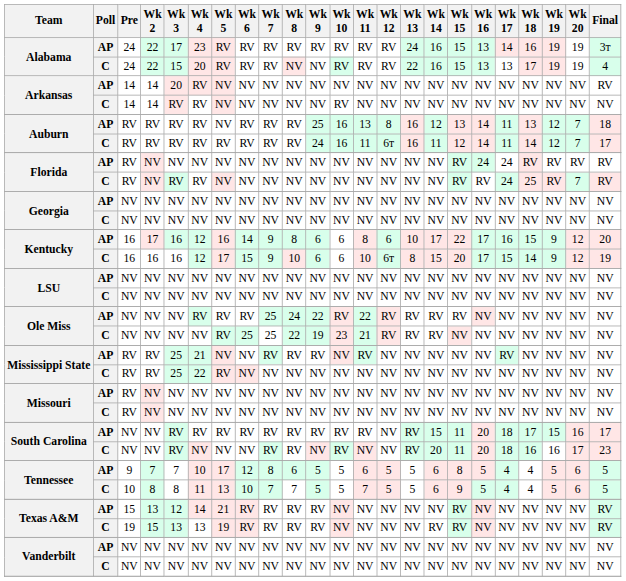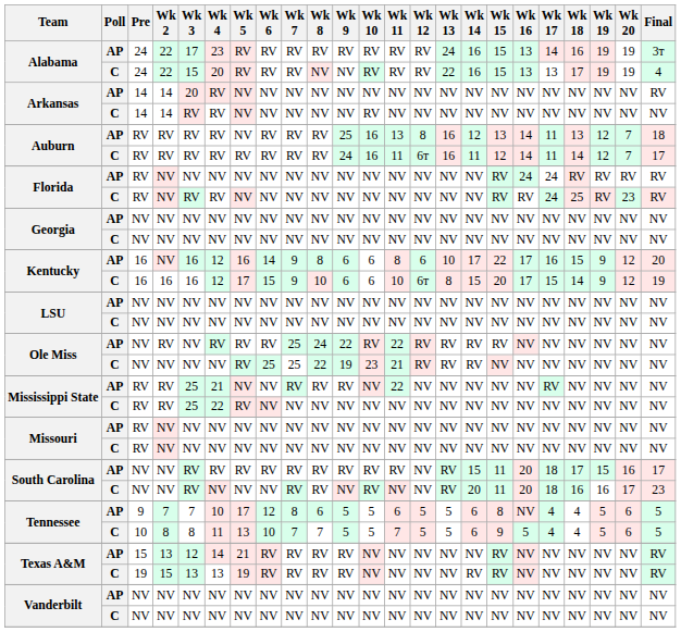Florida / C | Wk 20: 7 -> 23
Kentucky / AP | Wk 2: 17 -> NV
Ole Miss / AP | Wk 2: NV -> RV
Mississippi State / AP | Wk 11: RV -> 22
Tennessee / AP | Wk 16: 5 -> NV
